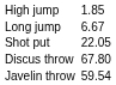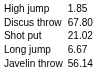rows swapped: Long jump <-> Discus throw
Shot put | column 3: 22.05 -> 21.02
Javelin throw | column 3: 59.54 -> 56.14
